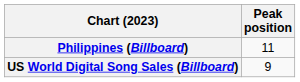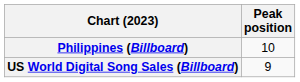Philippines (Billboard) | Peak position: 11 -> 10
